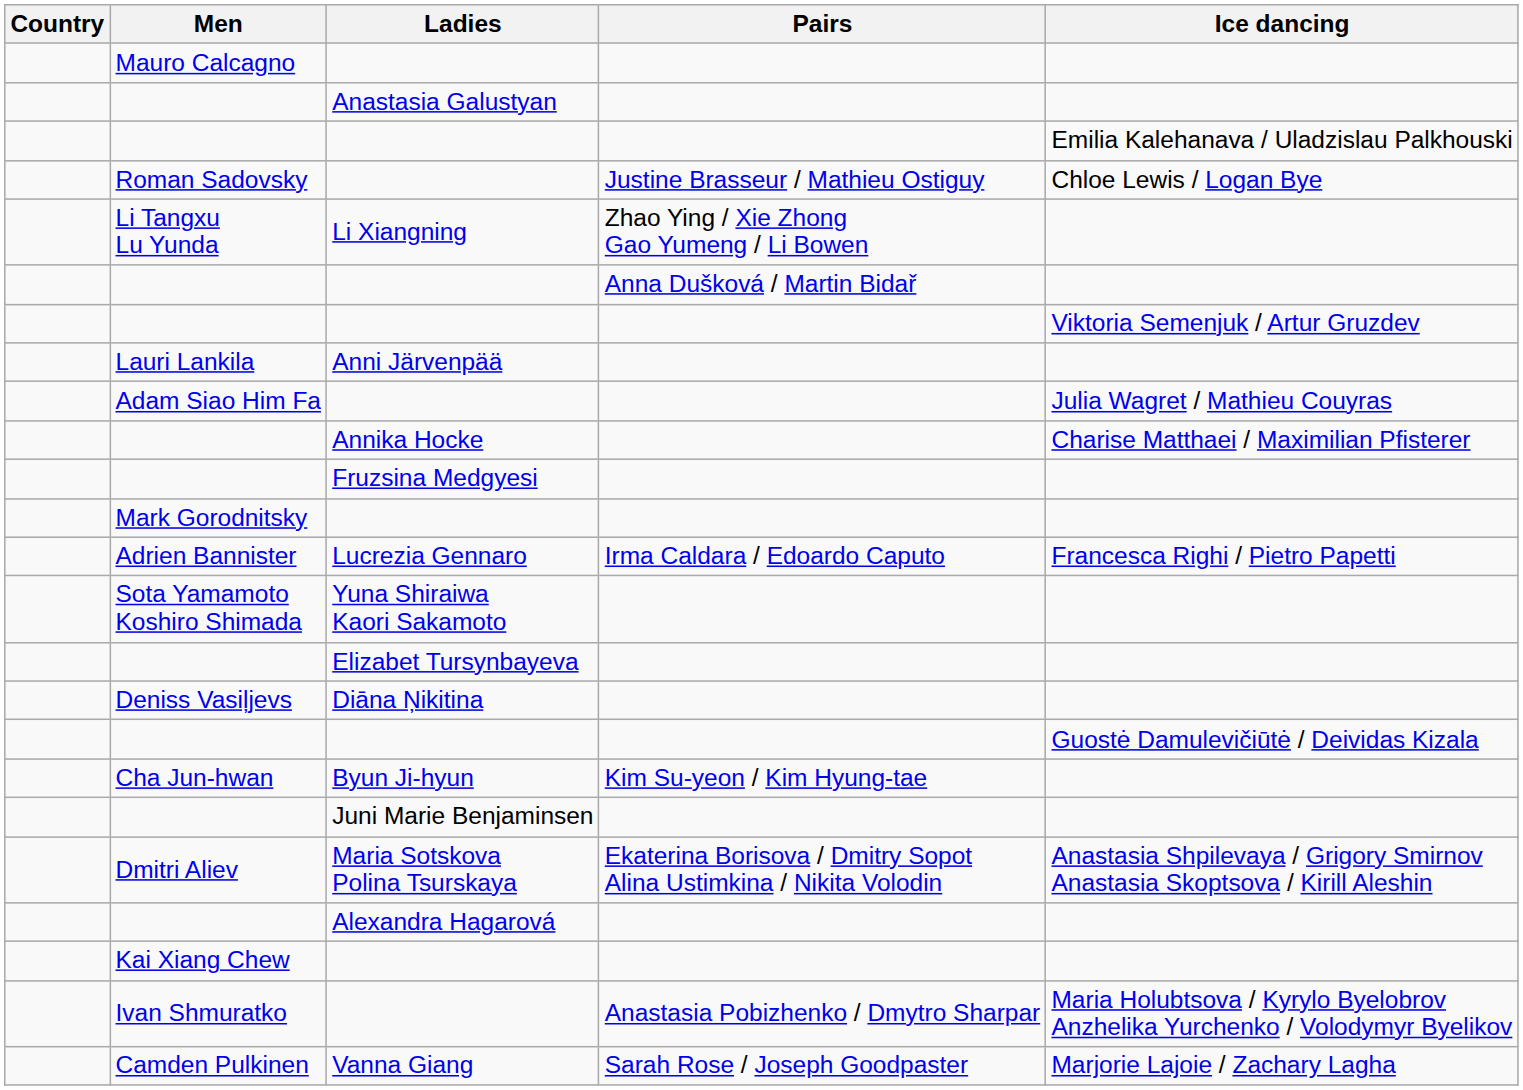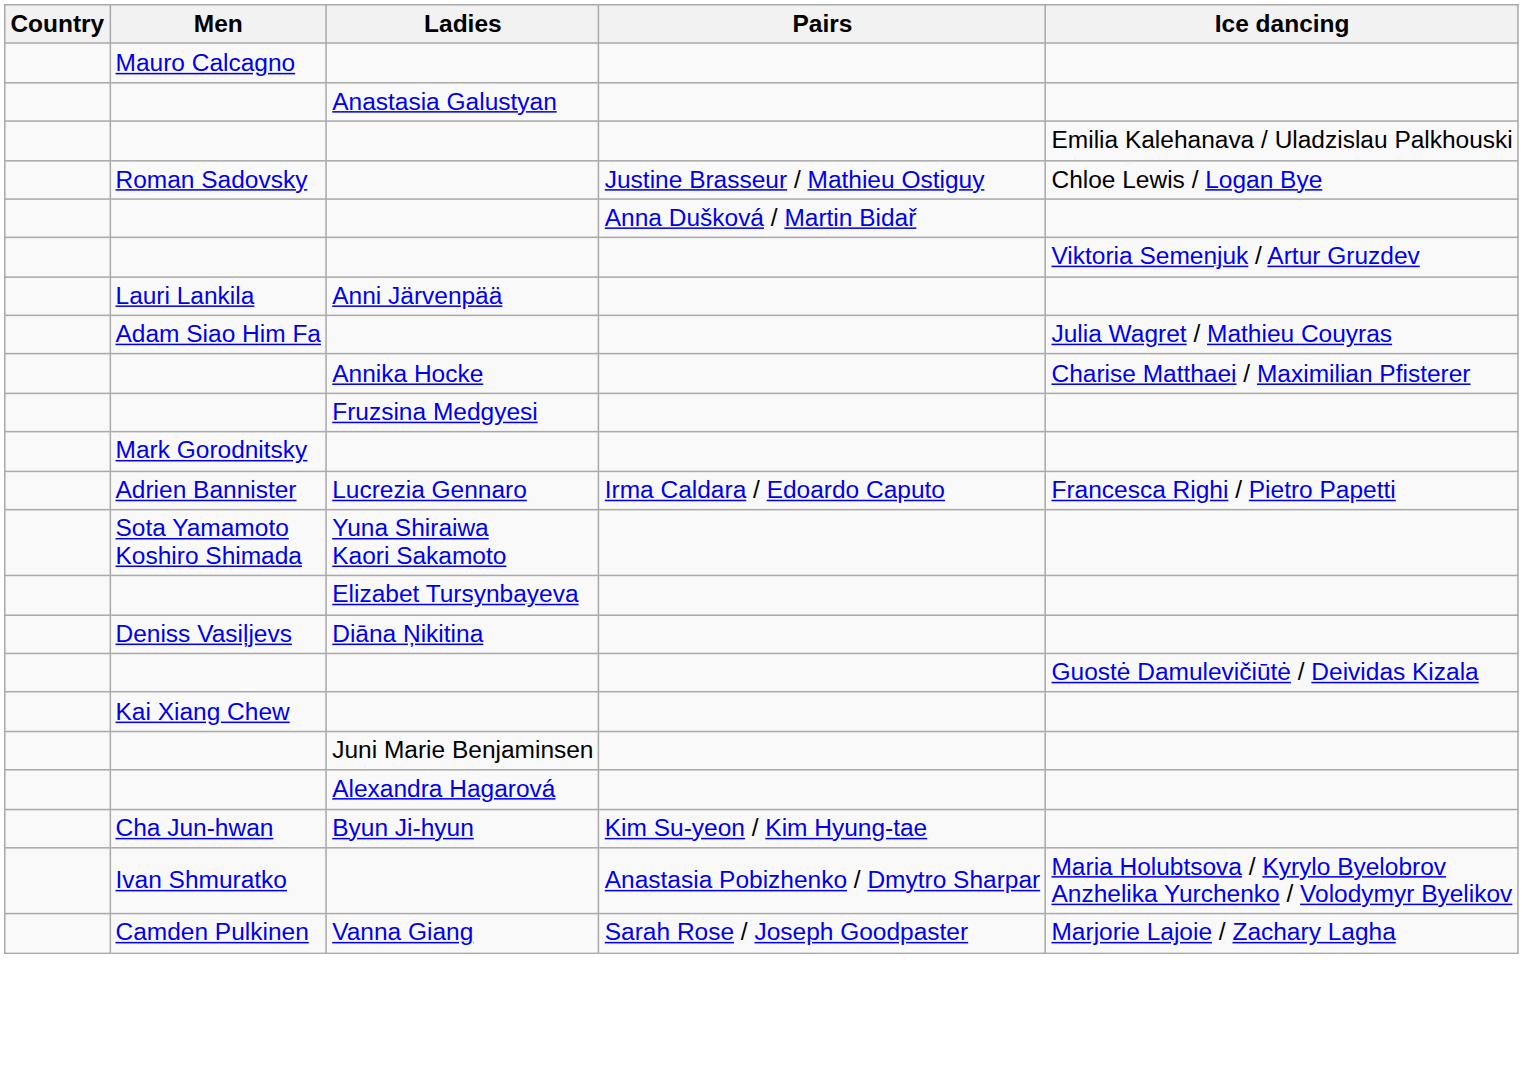- row: Li Tangxu Lu Yunda | Li Xiangning | Zhao Ying / Xie Zhong Gao Yumeng / Li Bowen
rows swapped: Kai Xiang Chew <-> Cha Jun-hwan
- row: Dmitri Aliev | Maria Sotskova Polina Tsurskaya | Ekaterina Borisova / Dmitry Sopot Alina Ustimkina / Nikita Volodin | Anastasia Shpilevaya / Grigory Smirnov Anastasia Skoptsova / Kirill Aleshin
